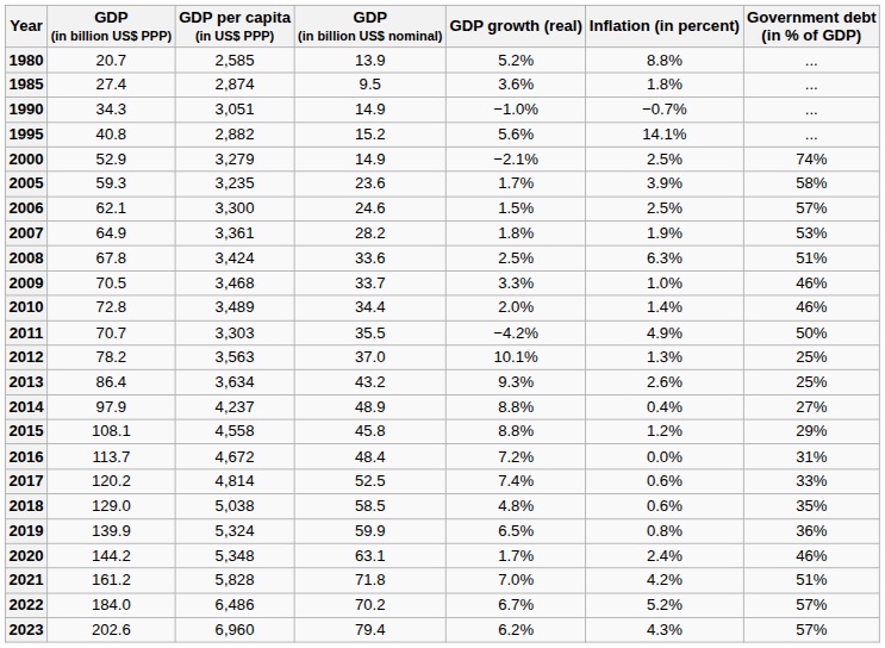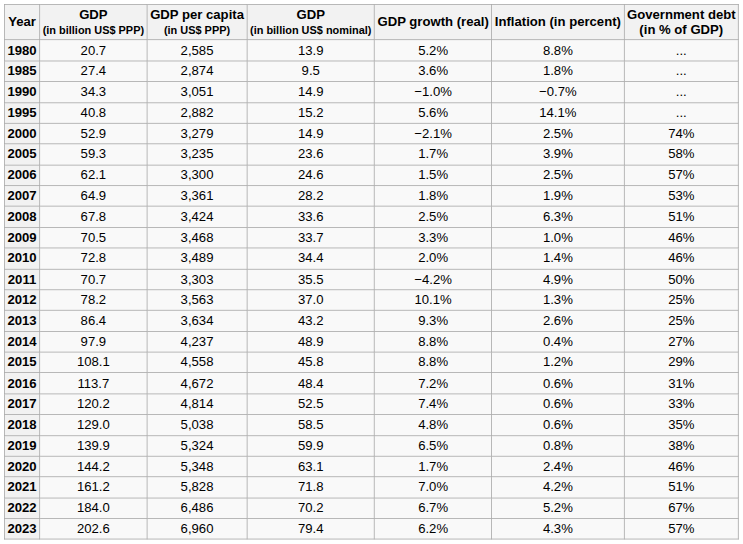2016 | Inflation (in percent): 0.0% -> 0.6%
2019 | Government debt (in % of GDP): 36% -> 38%
2022 | Government debt (in % of GDP): 57% -> 67%
